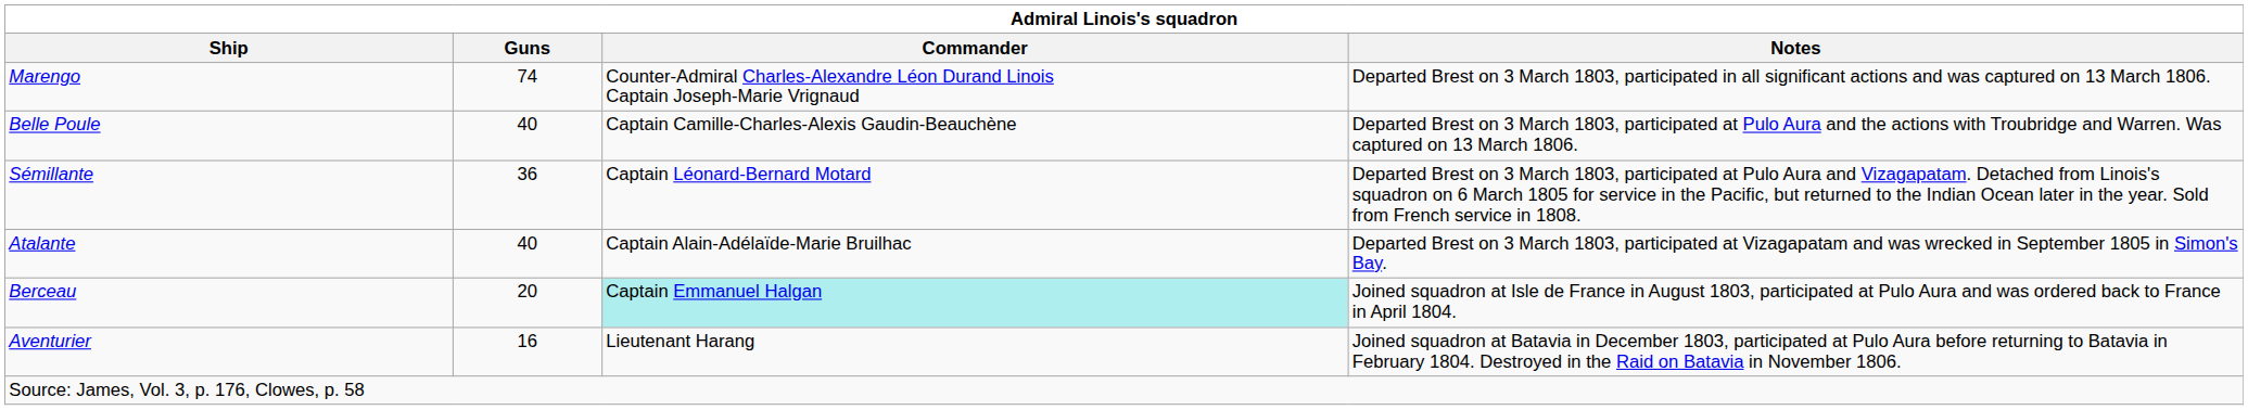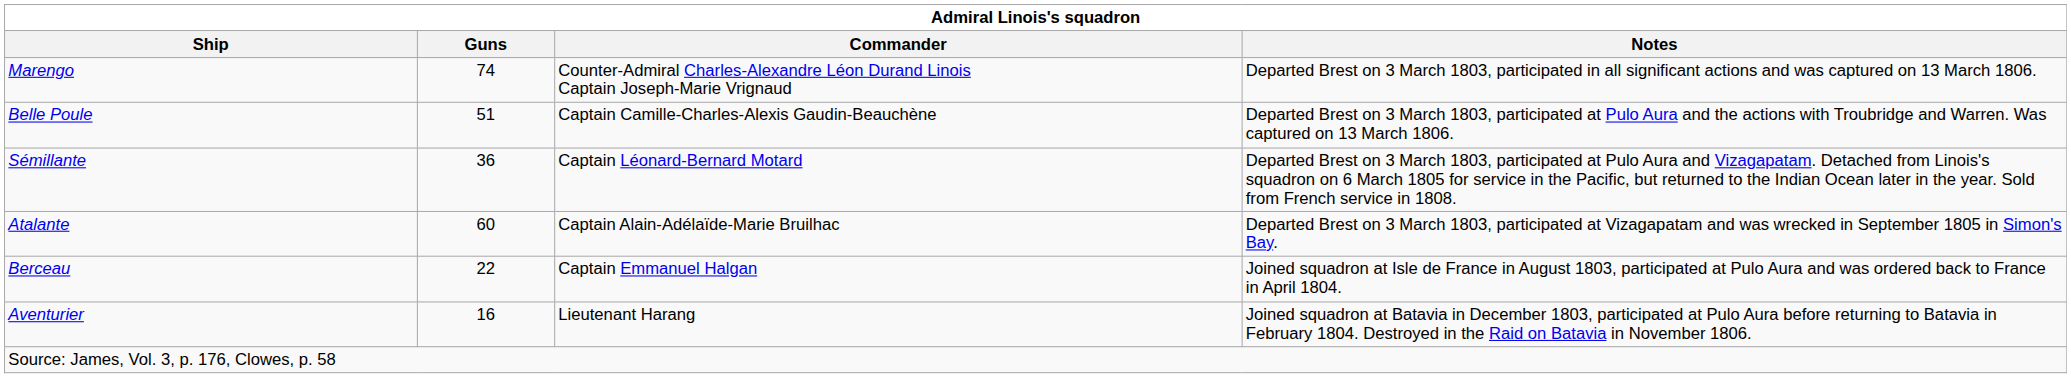Belle Poule | Guns: 40 -> 51
Atalante | Guns: 40 -> 60
Berceau | Guns: 20 -> 22
Berceau | Commander: paleturquoise background -> no background
